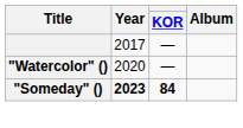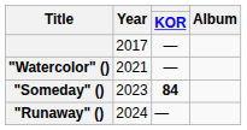"Watercolor" () | Year: 2020 -> 2021
"Someday" () | Year: bold -> normal
+ row: "Runaway" () | 2024 | —
